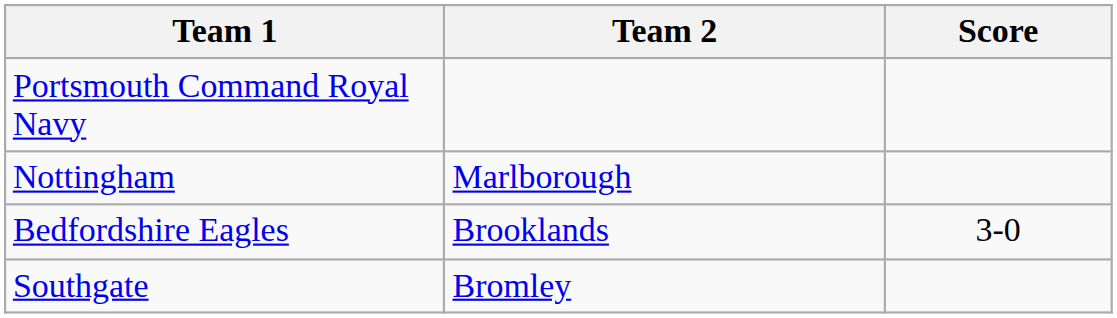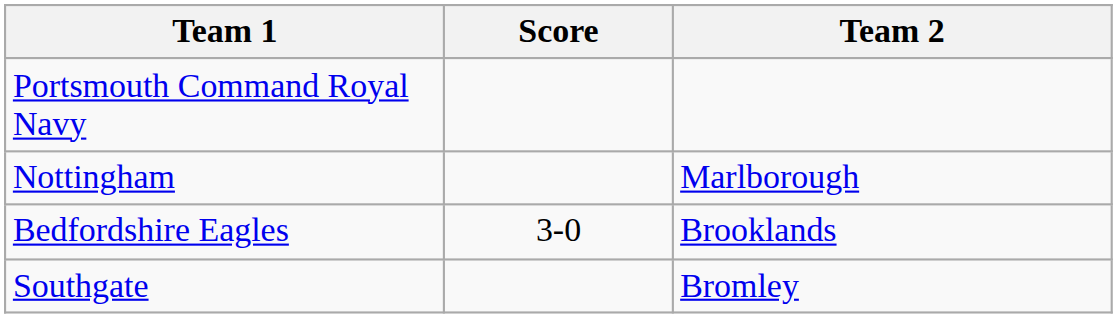columns swapped: Team 2 <-> Score
